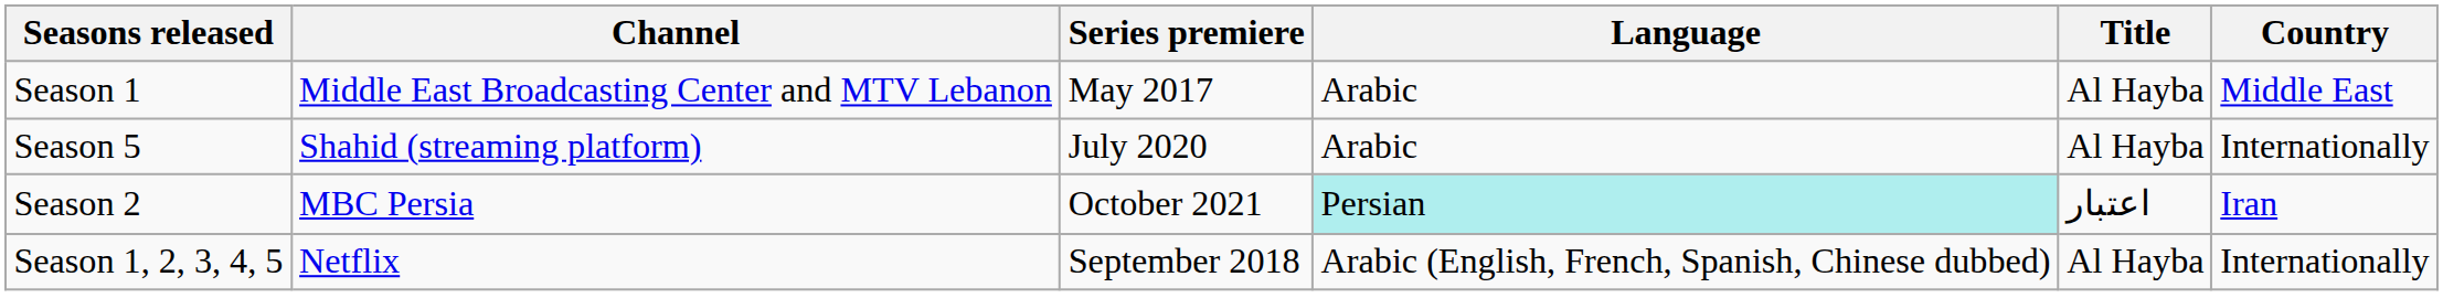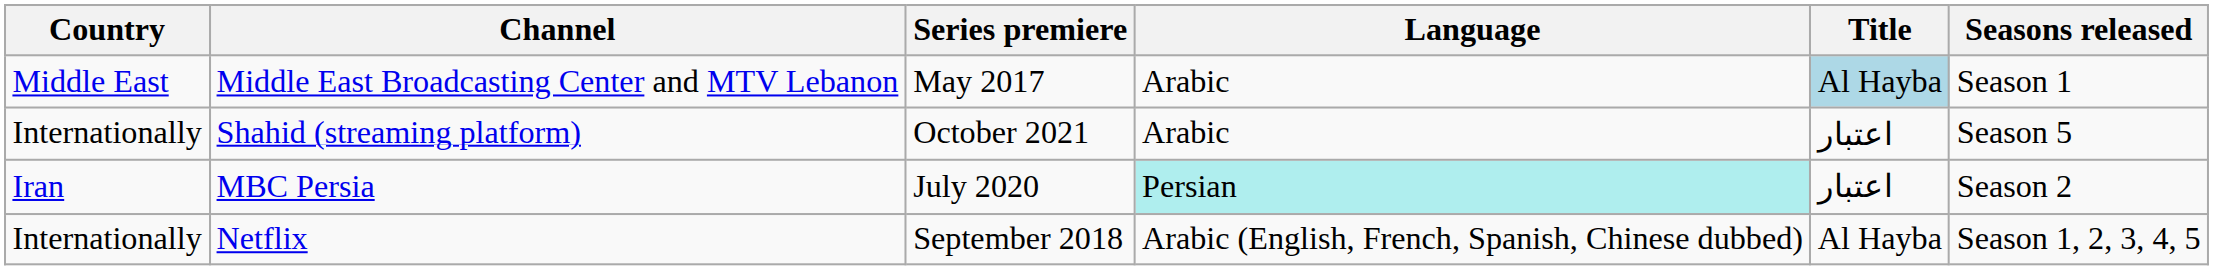columns swapped: Country <-> Seasons released
Middle East Broadcasting Center and MTV Lebanon | Title: no background -> lightblue background
Shahid (streaming platform) | Series premiere: July 2020 -> October 2021
Shahid (streaming platform) | Title: Al Hayba -> اعتبار
MBC Persia | Series premiere: October 2021 -> July 2020
